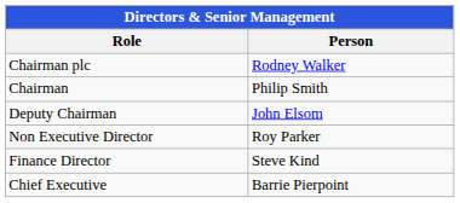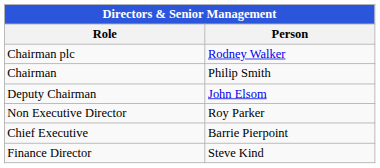rows swapped: Chief Executive <-> Finance Director
